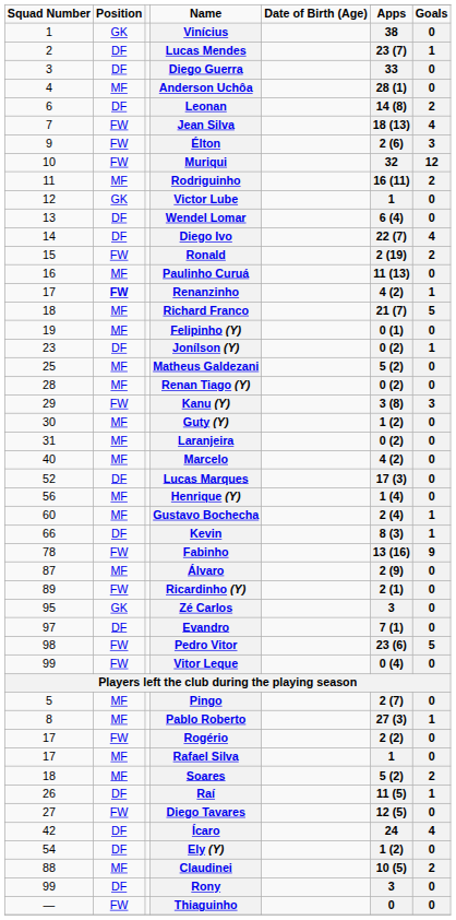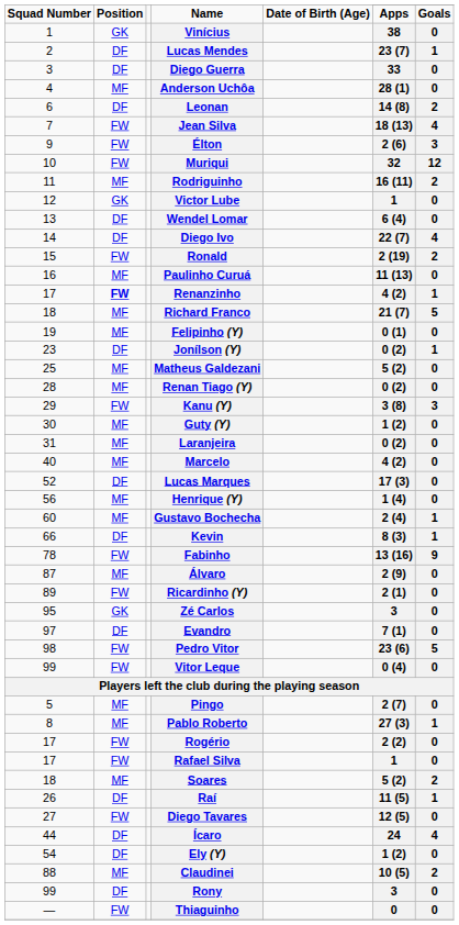Rafael Silva | Position: MF -> FW
Ícaro | Squad Number: 42 -> 44
